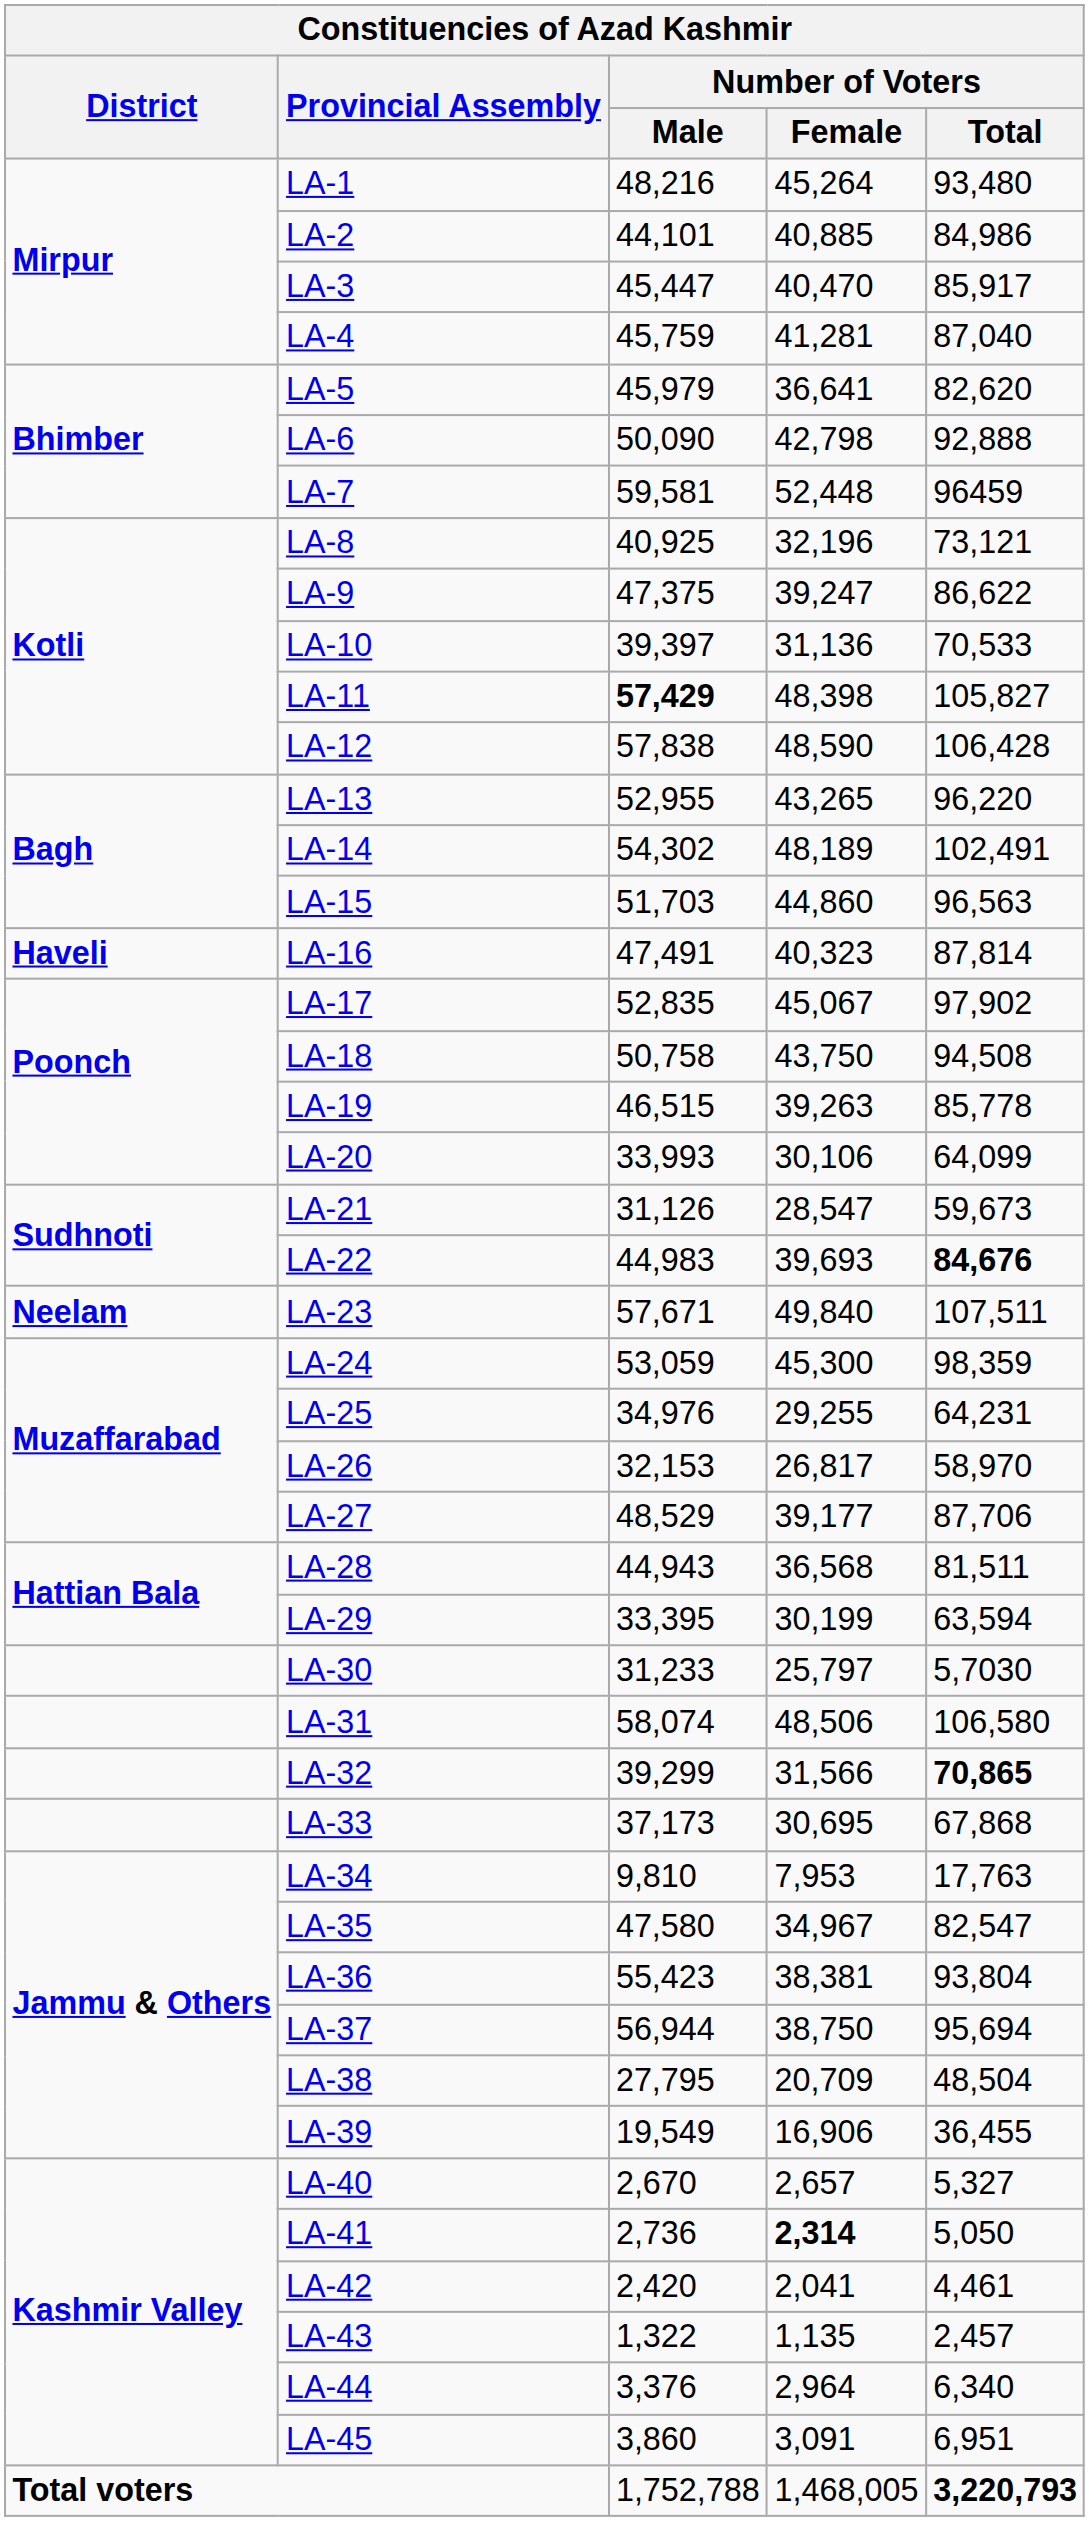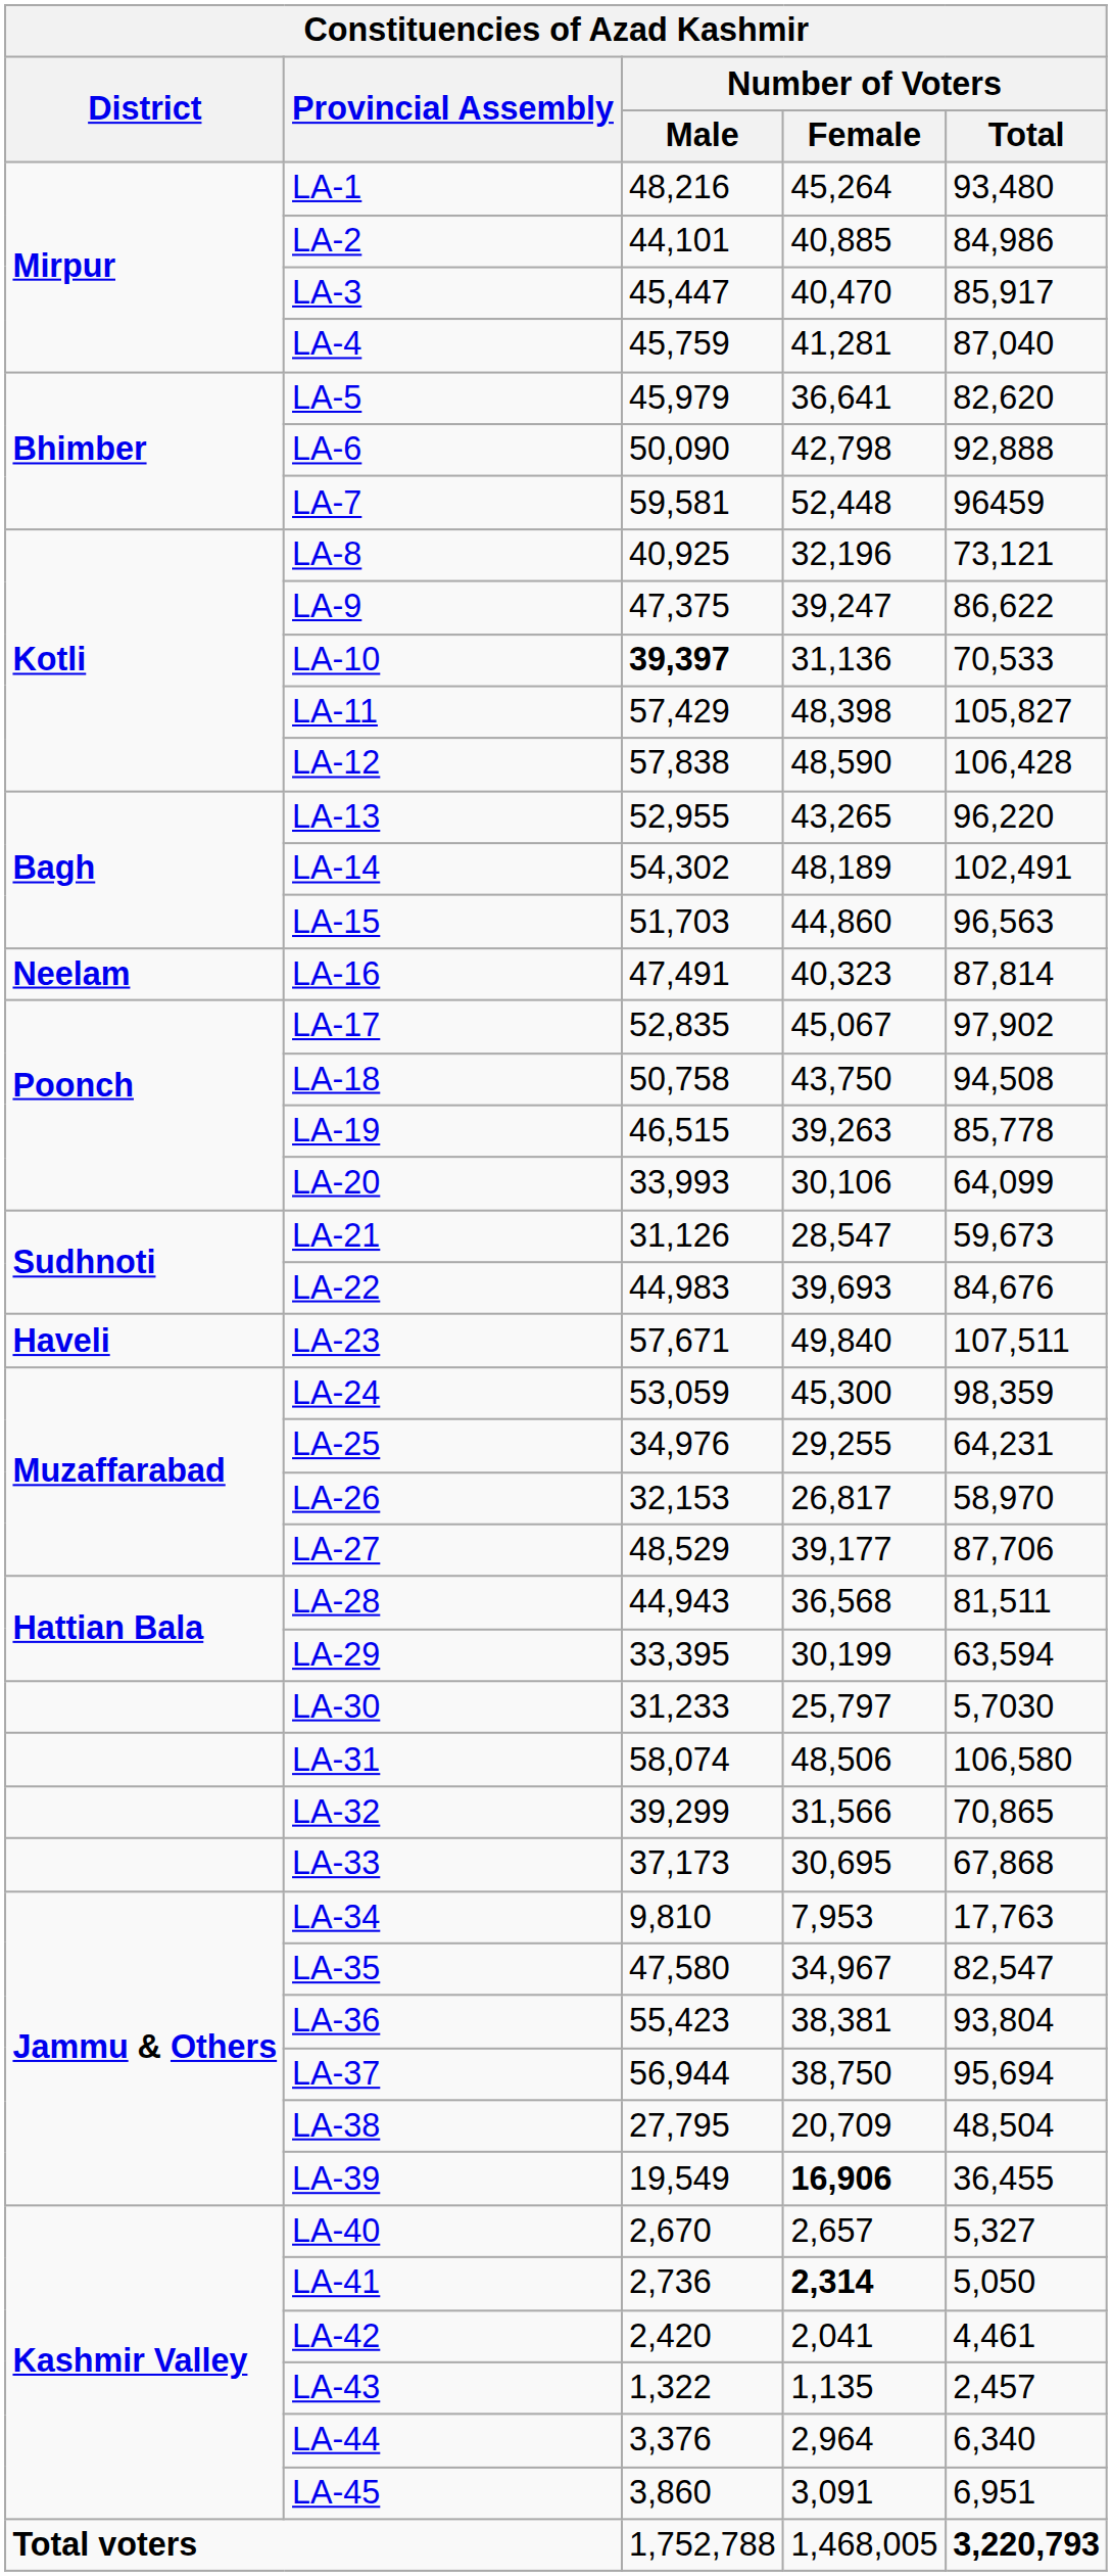LA-10 | Number of Voters / Male: normal -> bold
LA-11 | Number of Voters / Male: bold -> normal
LA-16 | District: Haveli -> Neelam
LA-22 | Number of Voters / Total: bold -> normal
LA-23 | District: Neelam -> Haveli
LA-32 | Number of Voters / Total: bold -> normal
LA-39 | Number of Voters / Female: normal -> bold
